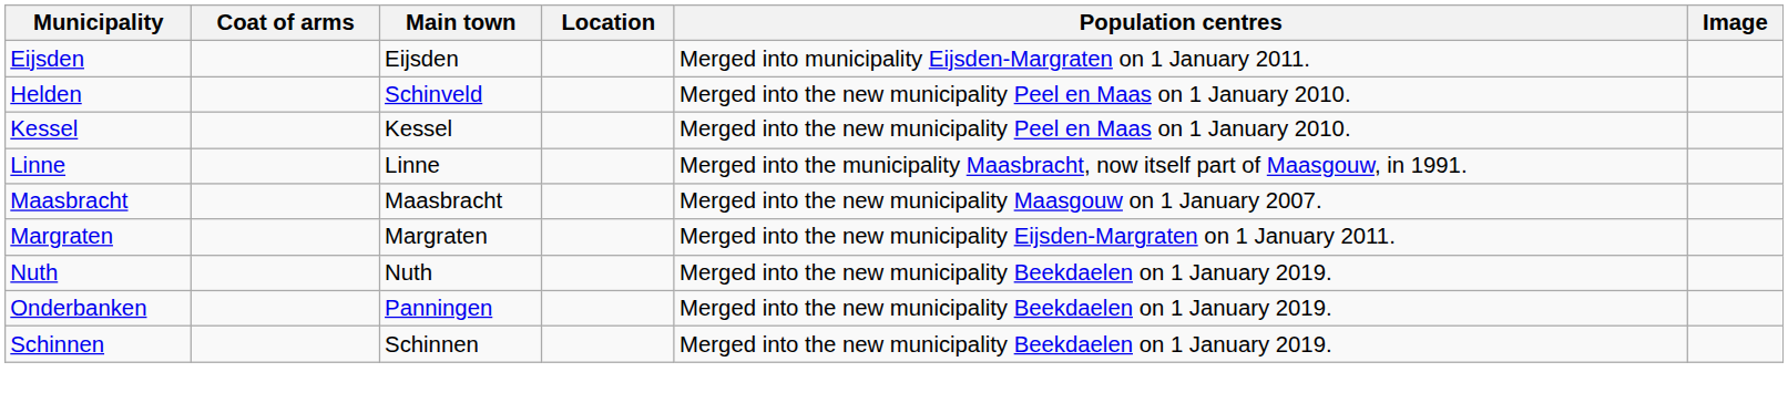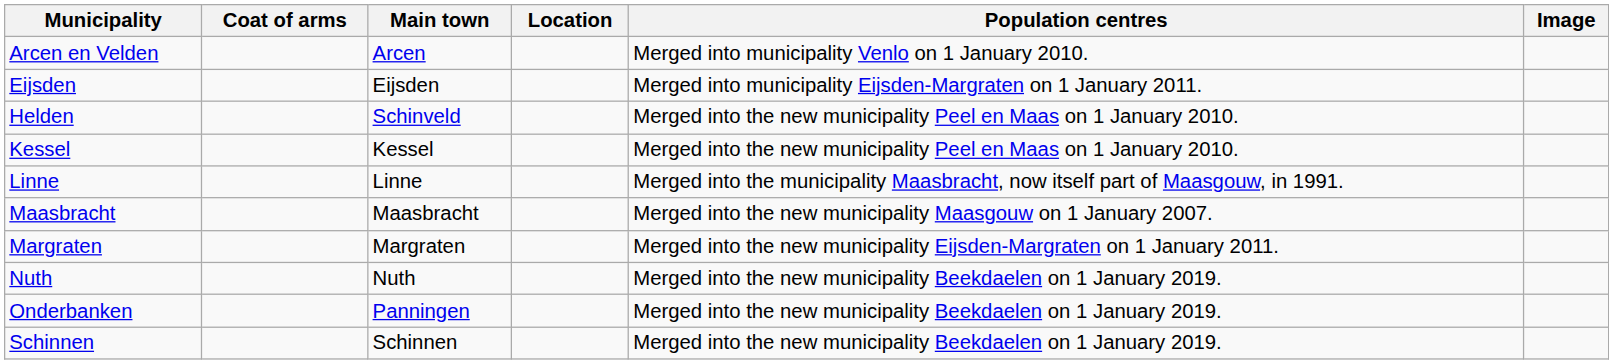+ row: Arcen en Velden | Arcen | Merged into municipality Venlo on 1 January 2010.
